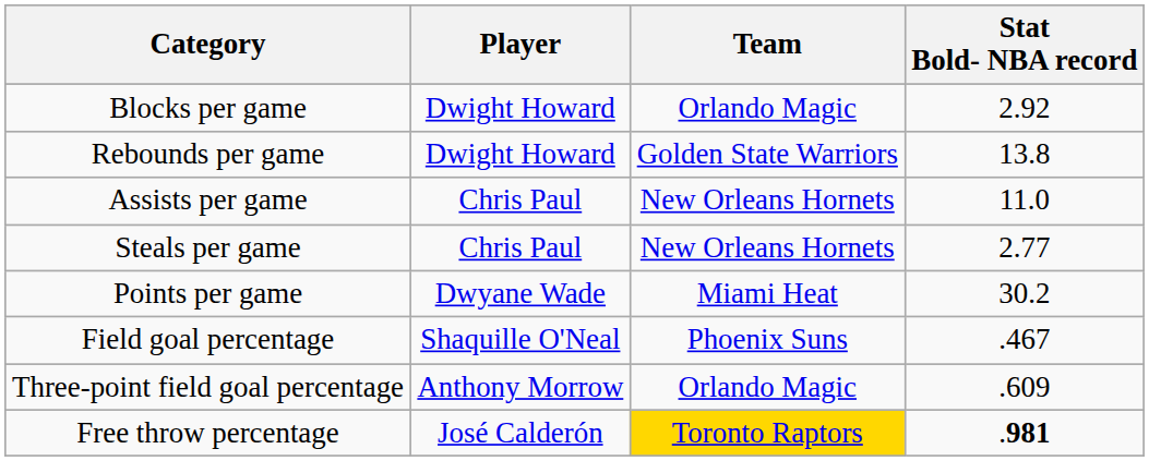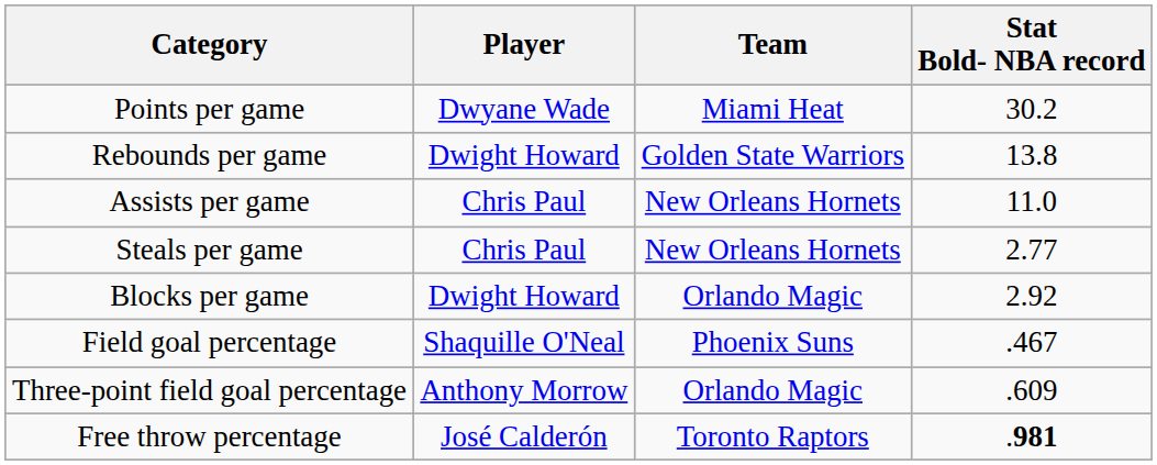rows swapped: Points per game <-> Blocks per game
Free throw percentage | Team: gold background -> no background
